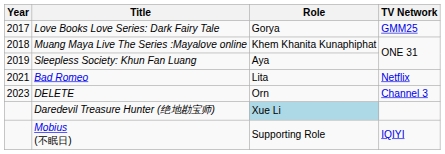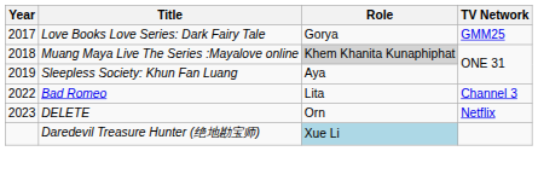Muang Maya Live The Series :Mayalove online | Role: no background -> lightgrey background
Bad Romeo | Year: 2021 -> 2022
Bad Romeo | TV Network: Netflix -> Channel 3
DELETE | TV Network: Channel 3 -> Netflix
- row: Mobius (不眠日) | Supporting Role | IQIYI
